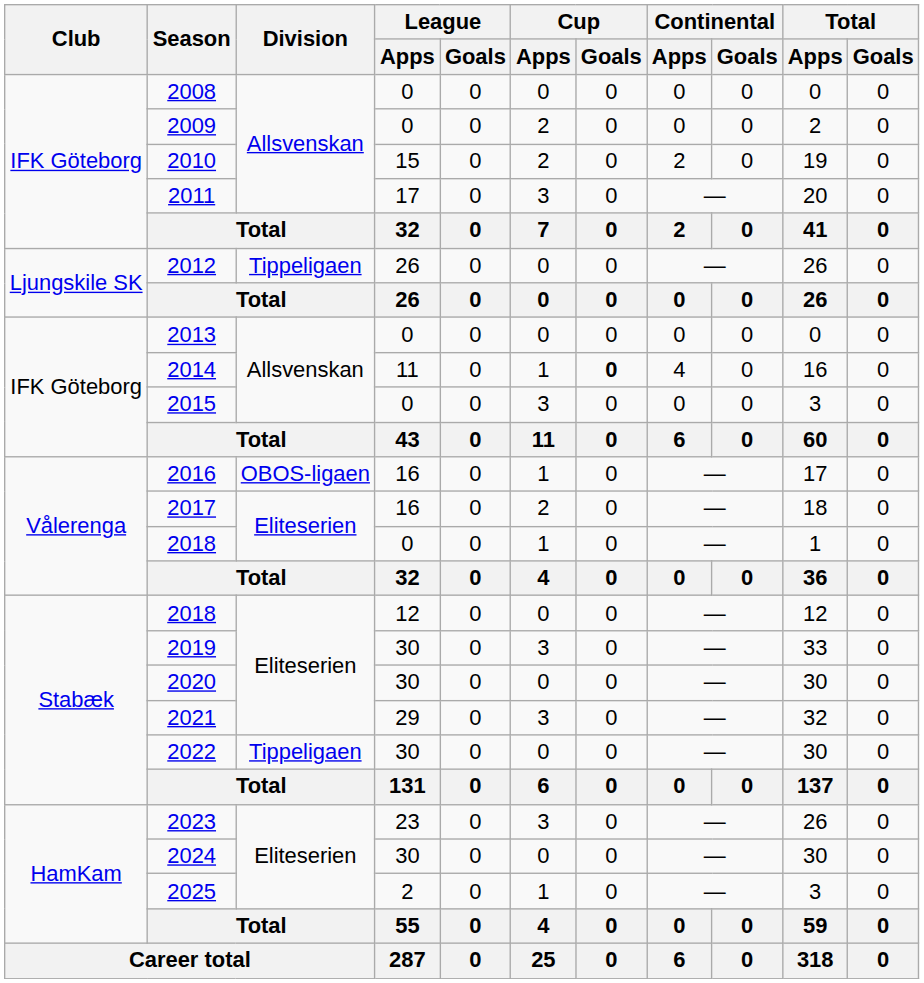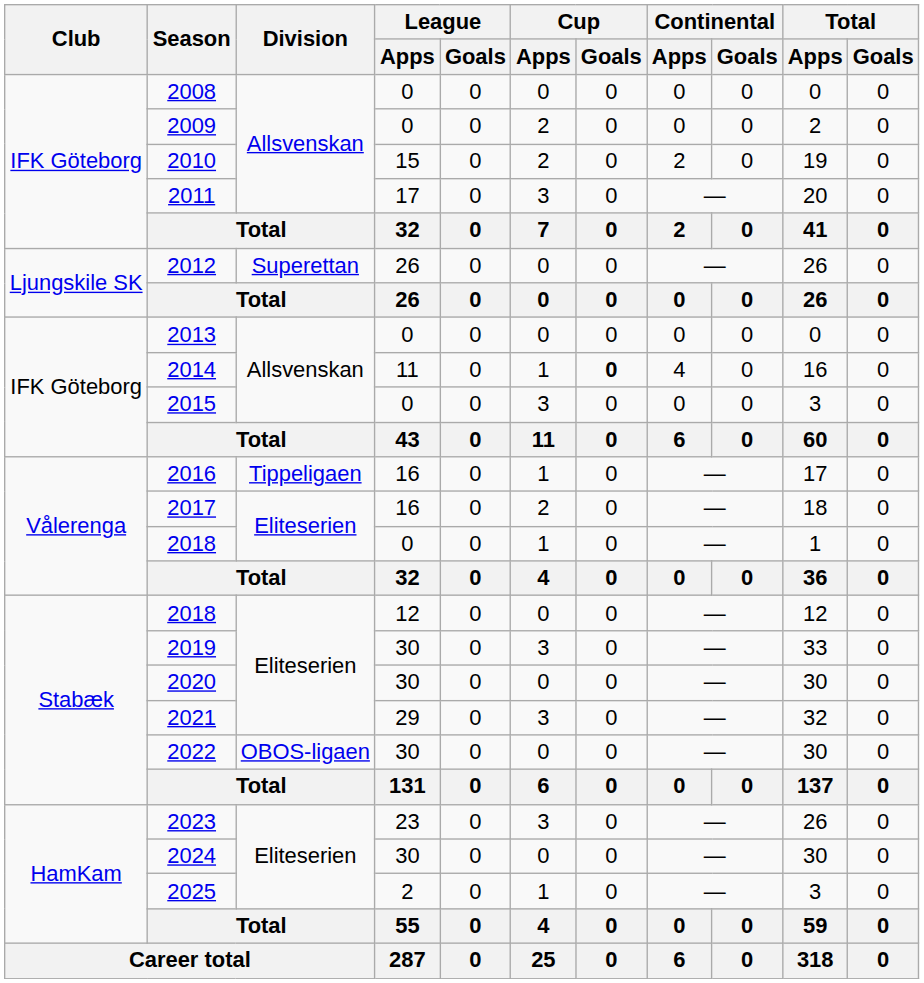2012 | Division: Tippeligaen -> Superettan
2016 | Division: OBOS-ligaen -> Tippeligaen
2022 | Division: Tippeligaen -> OBOS-ligaen
